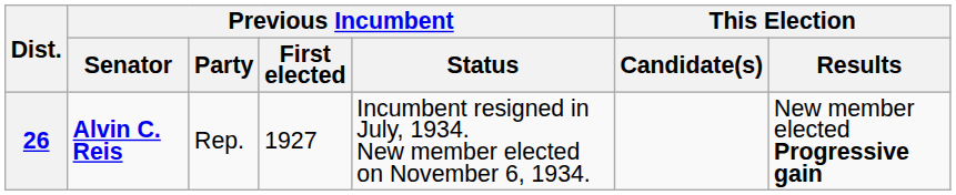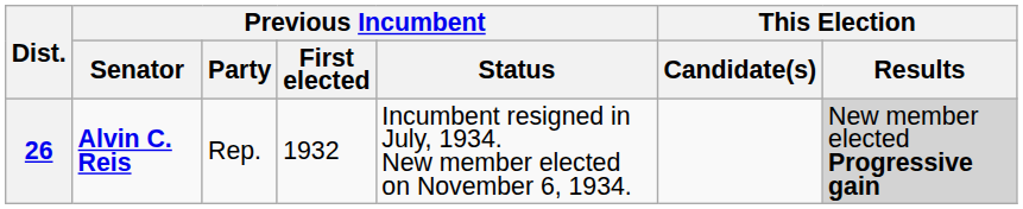26 | Previous Incumbent / First elected: 1927 -> 1932
26 | This Election / Results: no background -> lightgrey background
